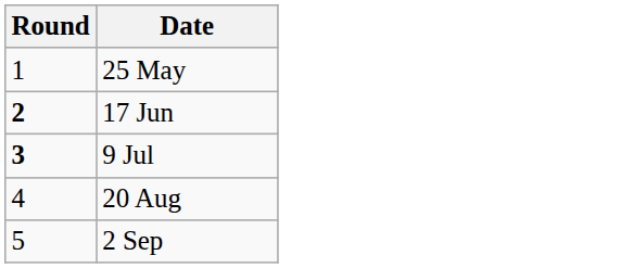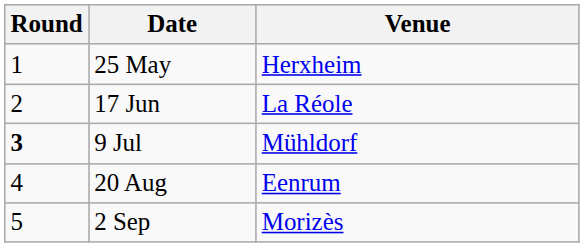+ column: Venue | Herxheim | La Réole | Mühldorf | Eenrum | Morizès
17 Jun | Round: bold -> normal
